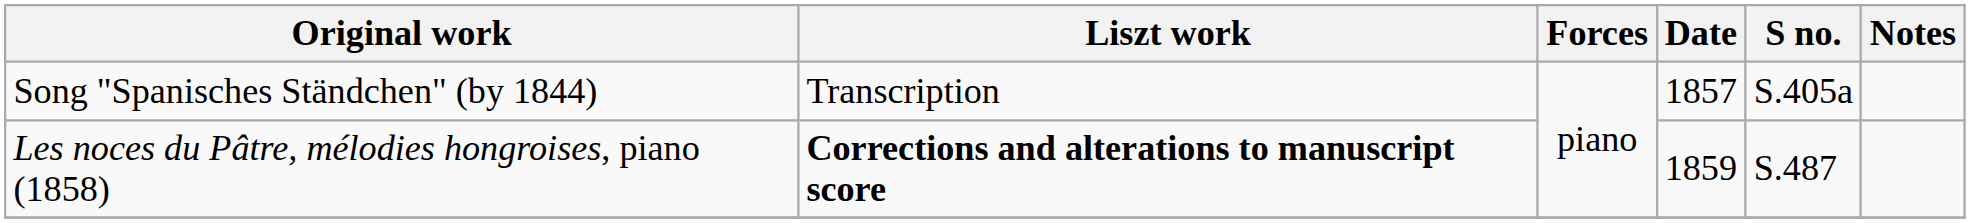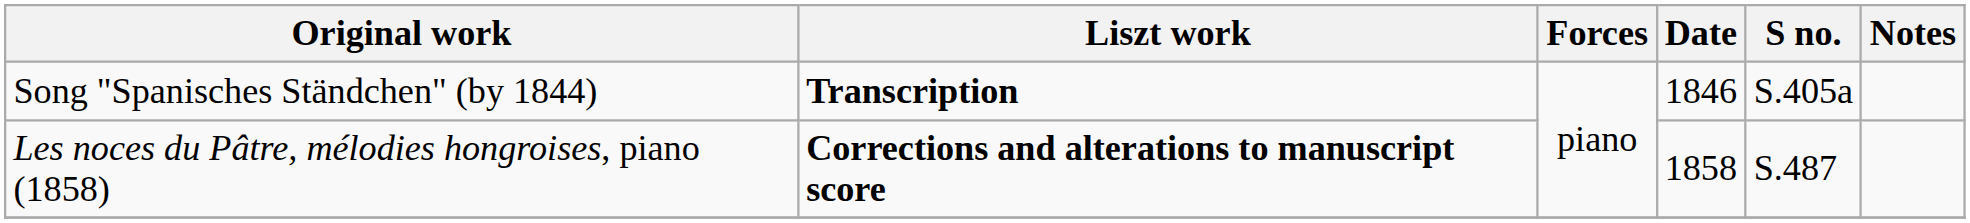Song "Spanisches Ständchen" (by 1844) | Liszt work: normal -> bold
Song "Spanisches Ständchen" (by 1844) | Date: 1857 -> 1846
Les noces du Pâtre, mélodies hongroises, piano (1858) | Date: 1859 -> 1858
